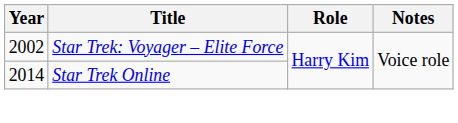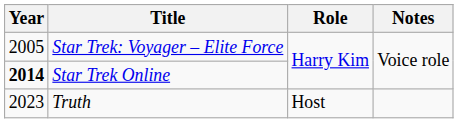Star Trek: Voyager – Elite Force | Year: 2002 -> 2005
Star Trek Online | Year: normal -> bold
+ row: 2023 | Truth | Host
